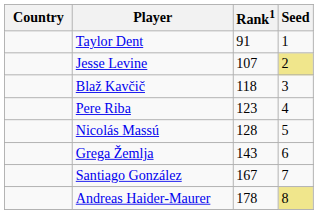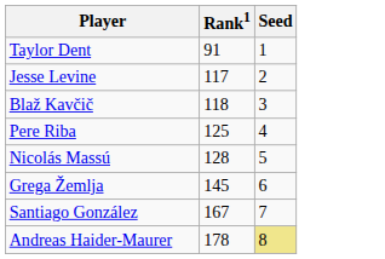- column: Country
Jesse Levine | Rank1: 107 -> 117
Jesse Levine | Seed: khaki background -> no background
Pere Riba | Rank1: 123 -> 125
Grega Žemlja | Rank1: 143 -> 145
